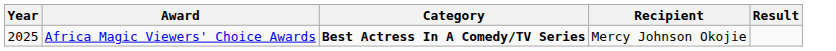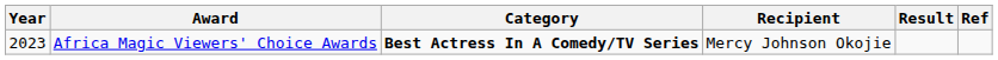+ column: Ref
Africa Magic Viewers' Choice Awards | Year: 2025 -> 2023
